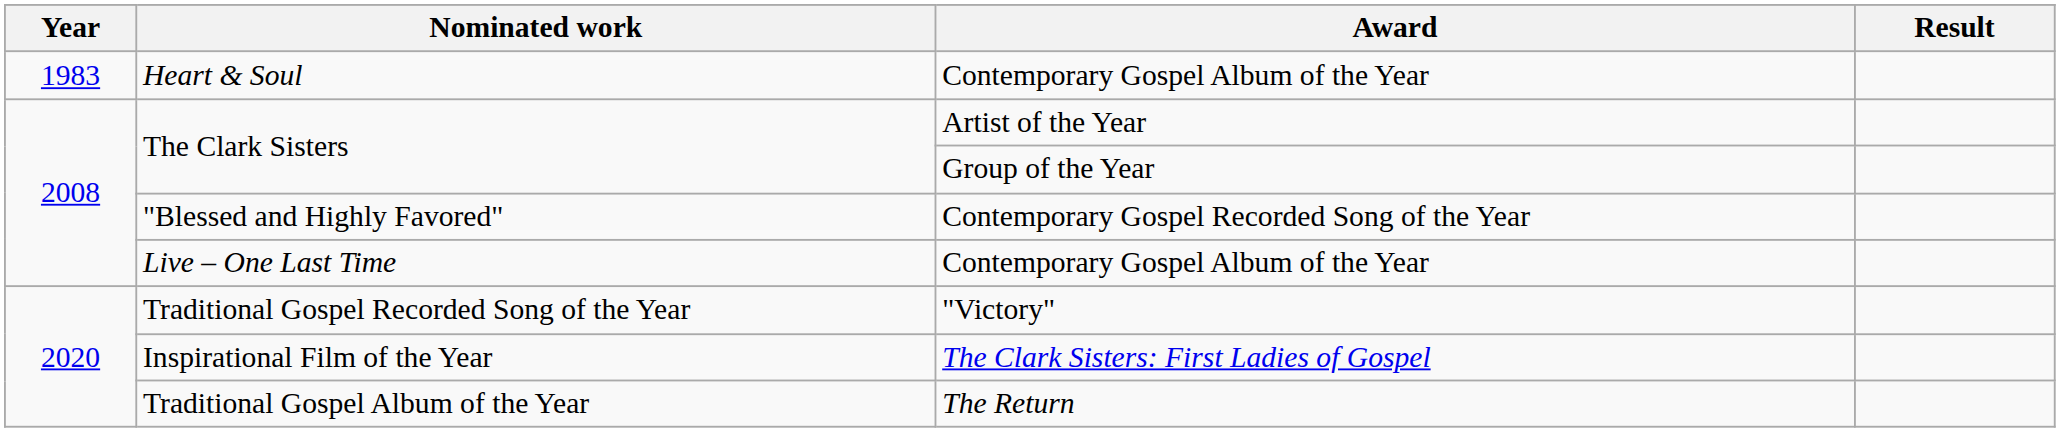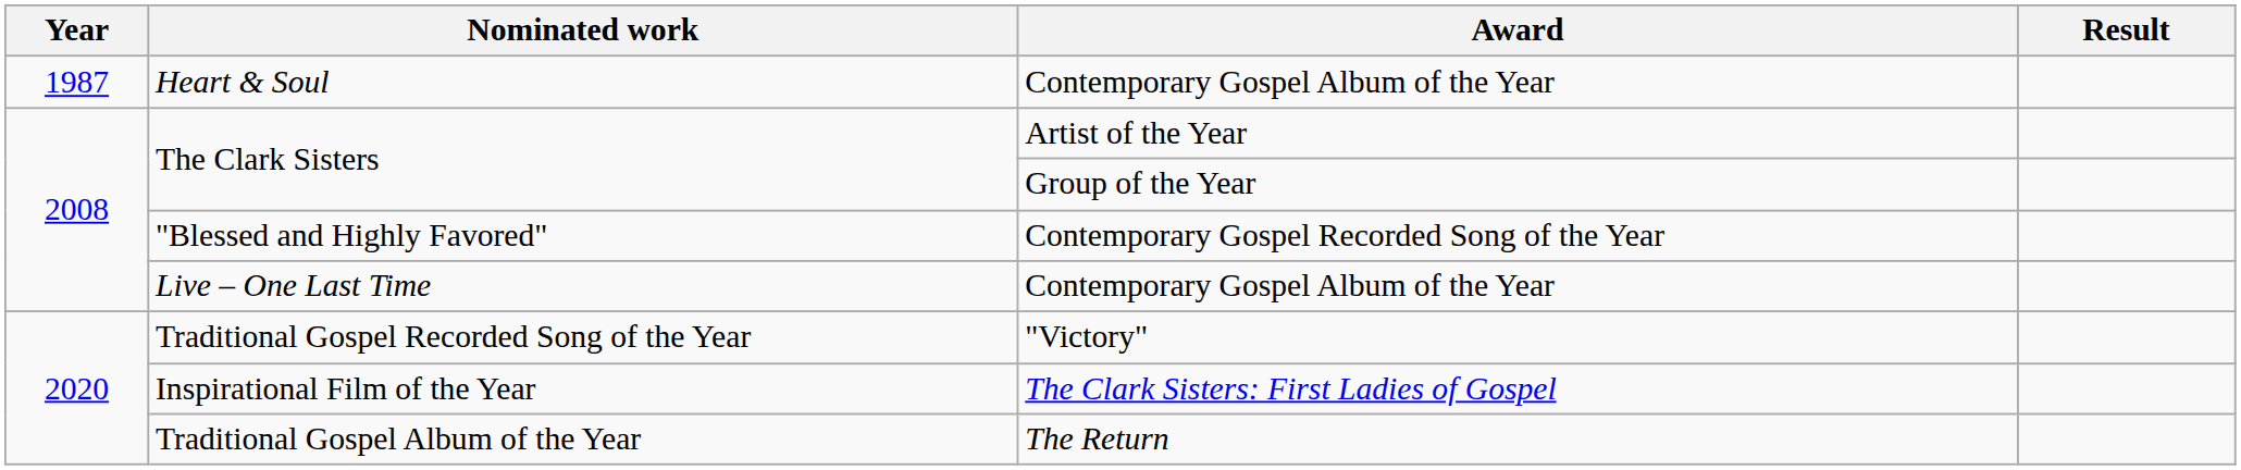Heart & Soul | Year: 1983 -> 1987
